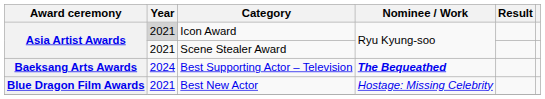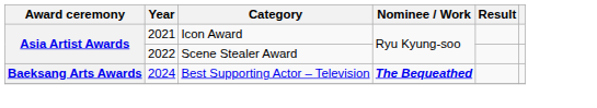Icon Award | Year: lightgrey background -> no background
Scene Stealer Award | Year: 2021 -> 2022
- row: Blue Dragon Film Awards | 2021 | Best New Actor | Hostage: Missing Celebrity
